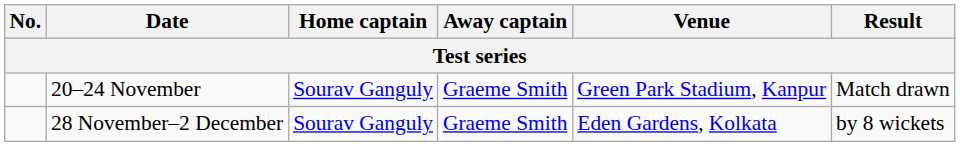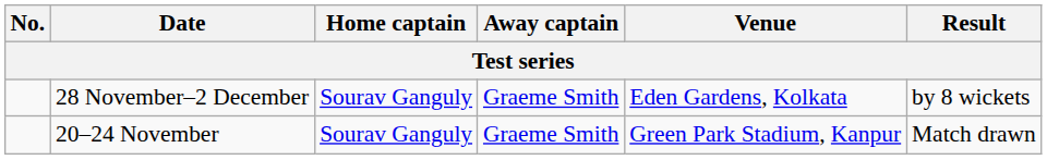rows swapped: 20–24 November <-> 28 November–2 December
